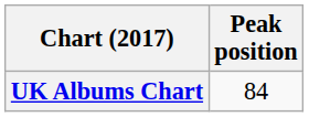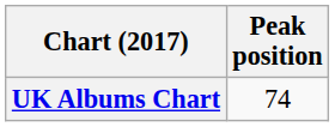UK Albums Chart | Peak position: 84 -> 74
